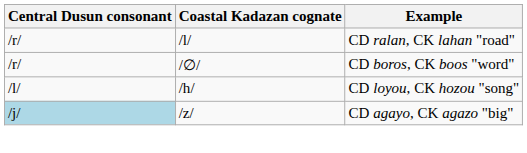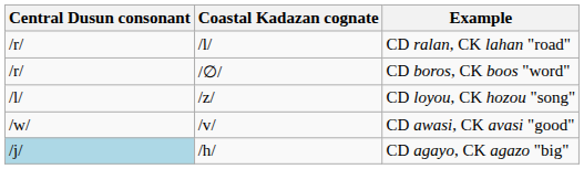CD loyou, CK hozou "song" | Coastal Kadazan cognate: /h/ -> /z/
+ row: /w/ | /v/ | CD awasi, CK avasi "good"
CD agayo, CK agazo "big" | Coastal Kadazan cognate: /z/ -> /h/
